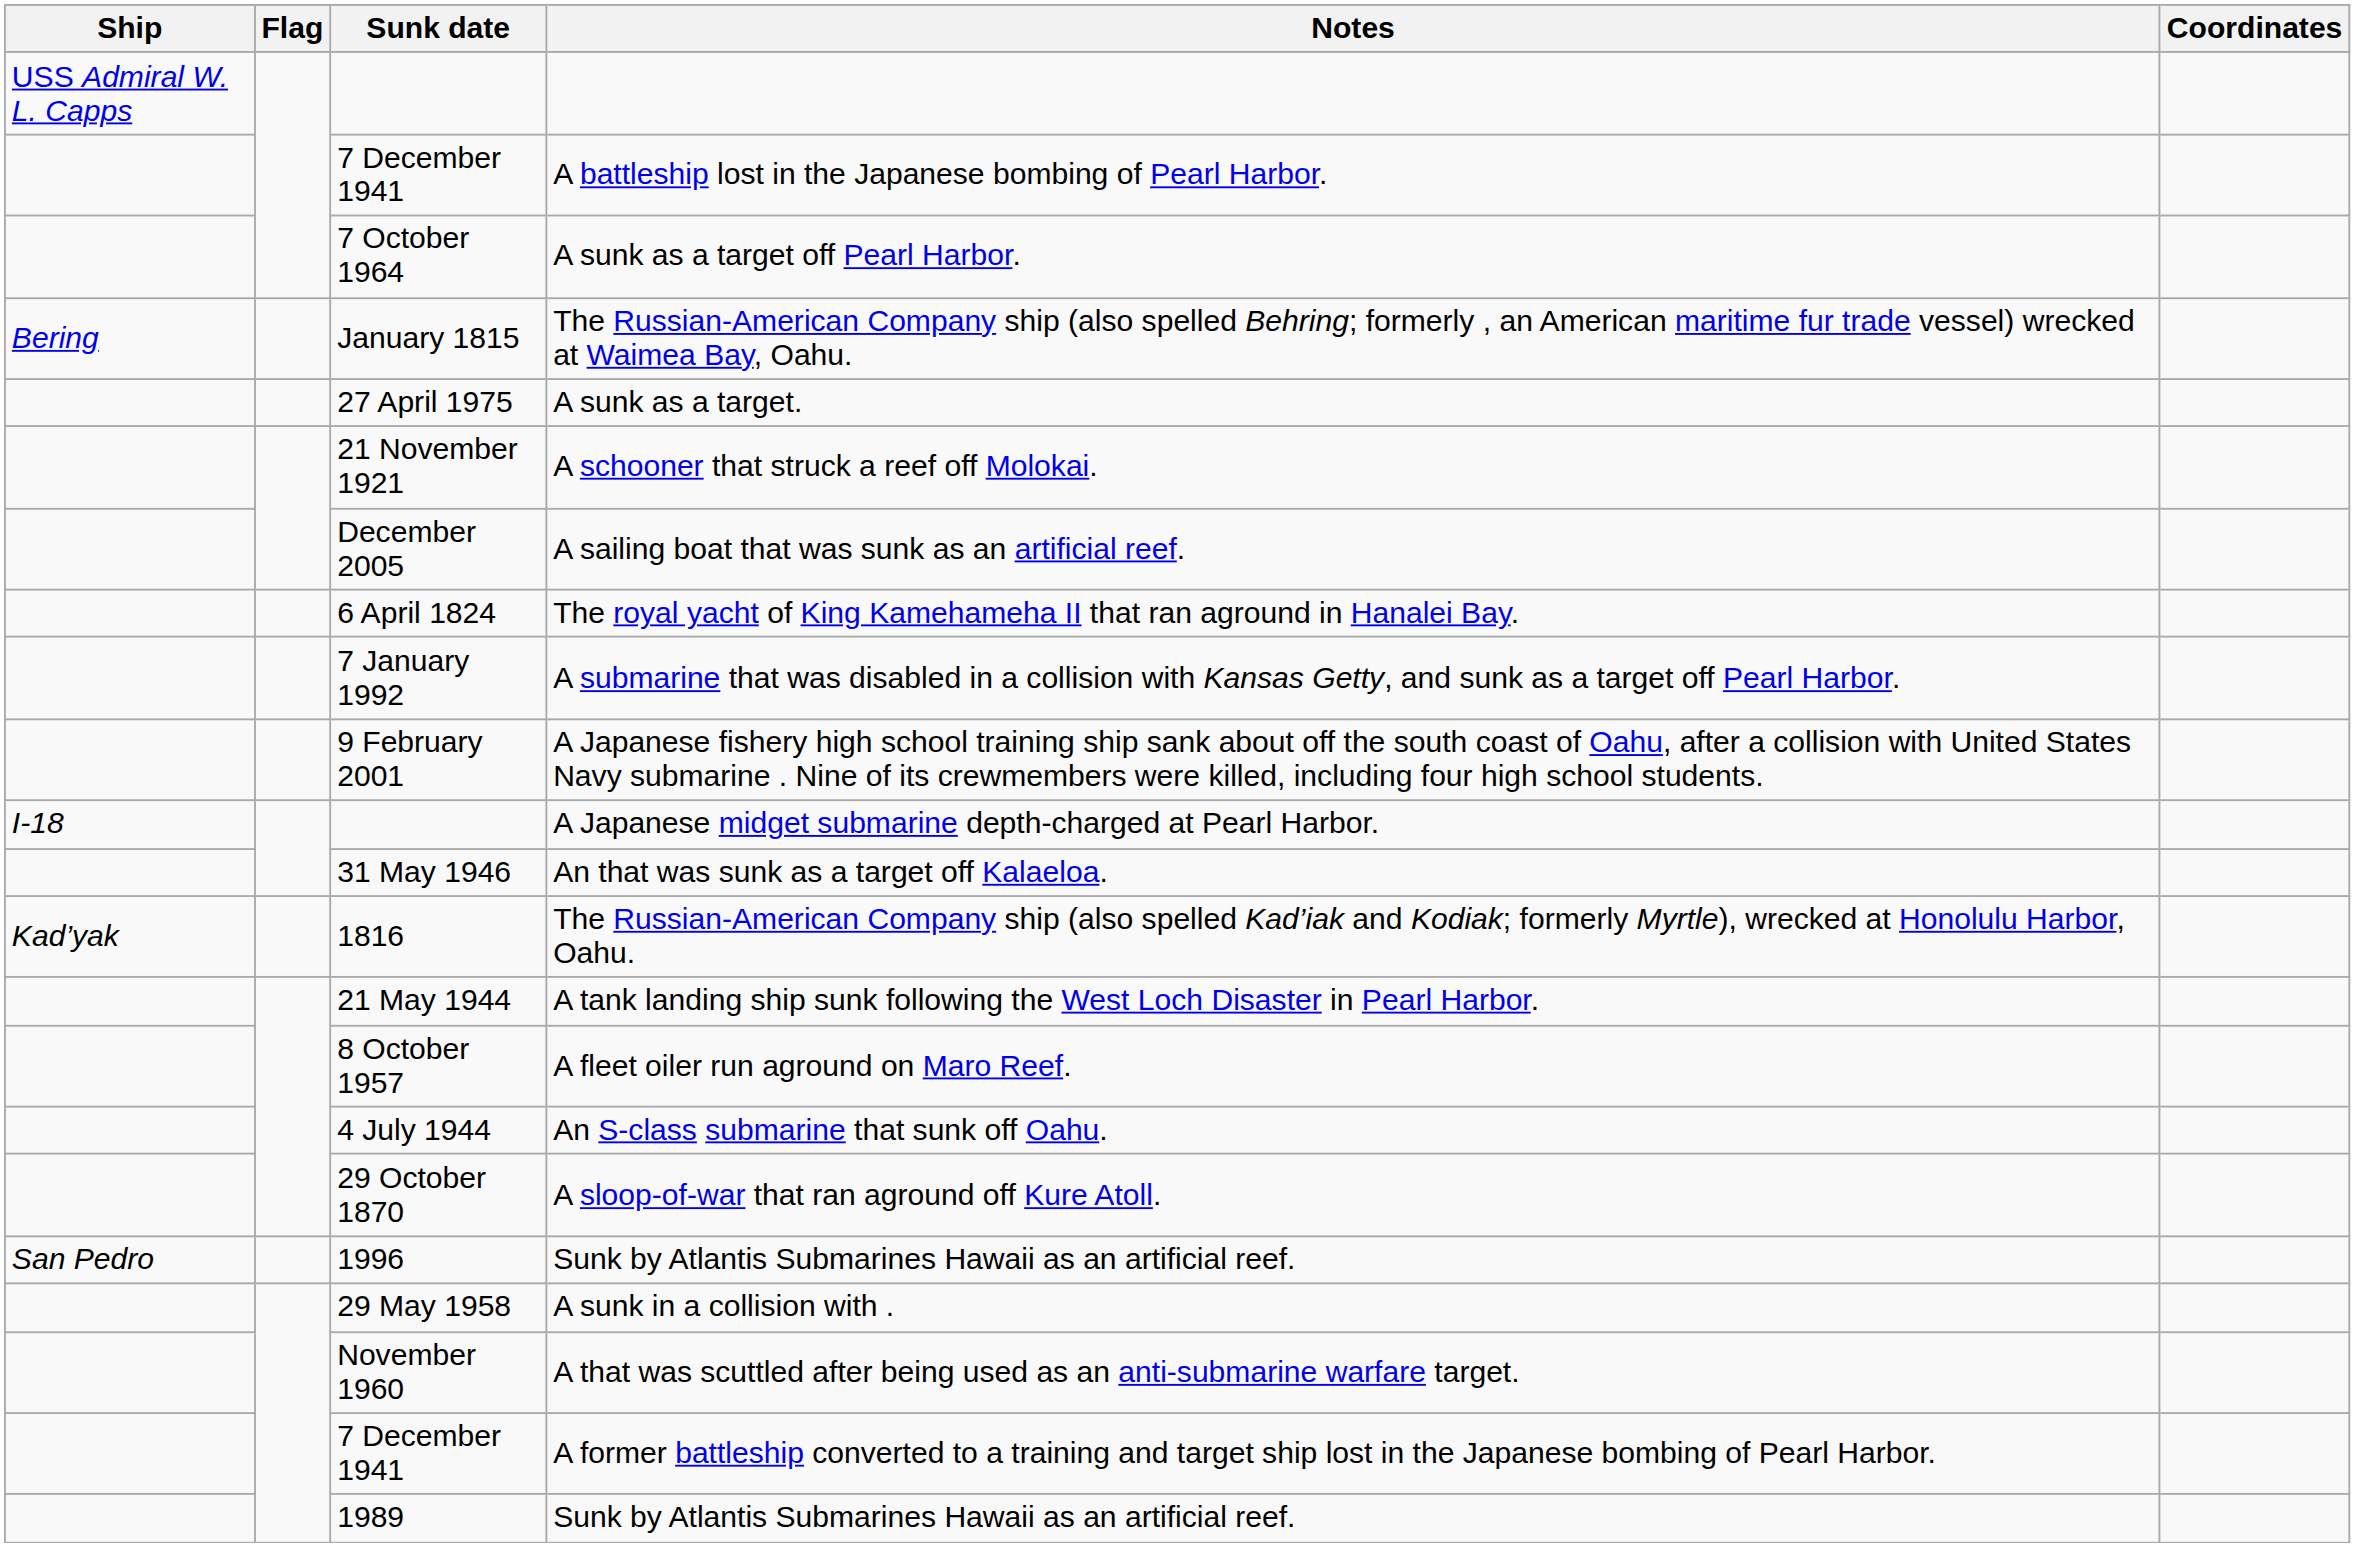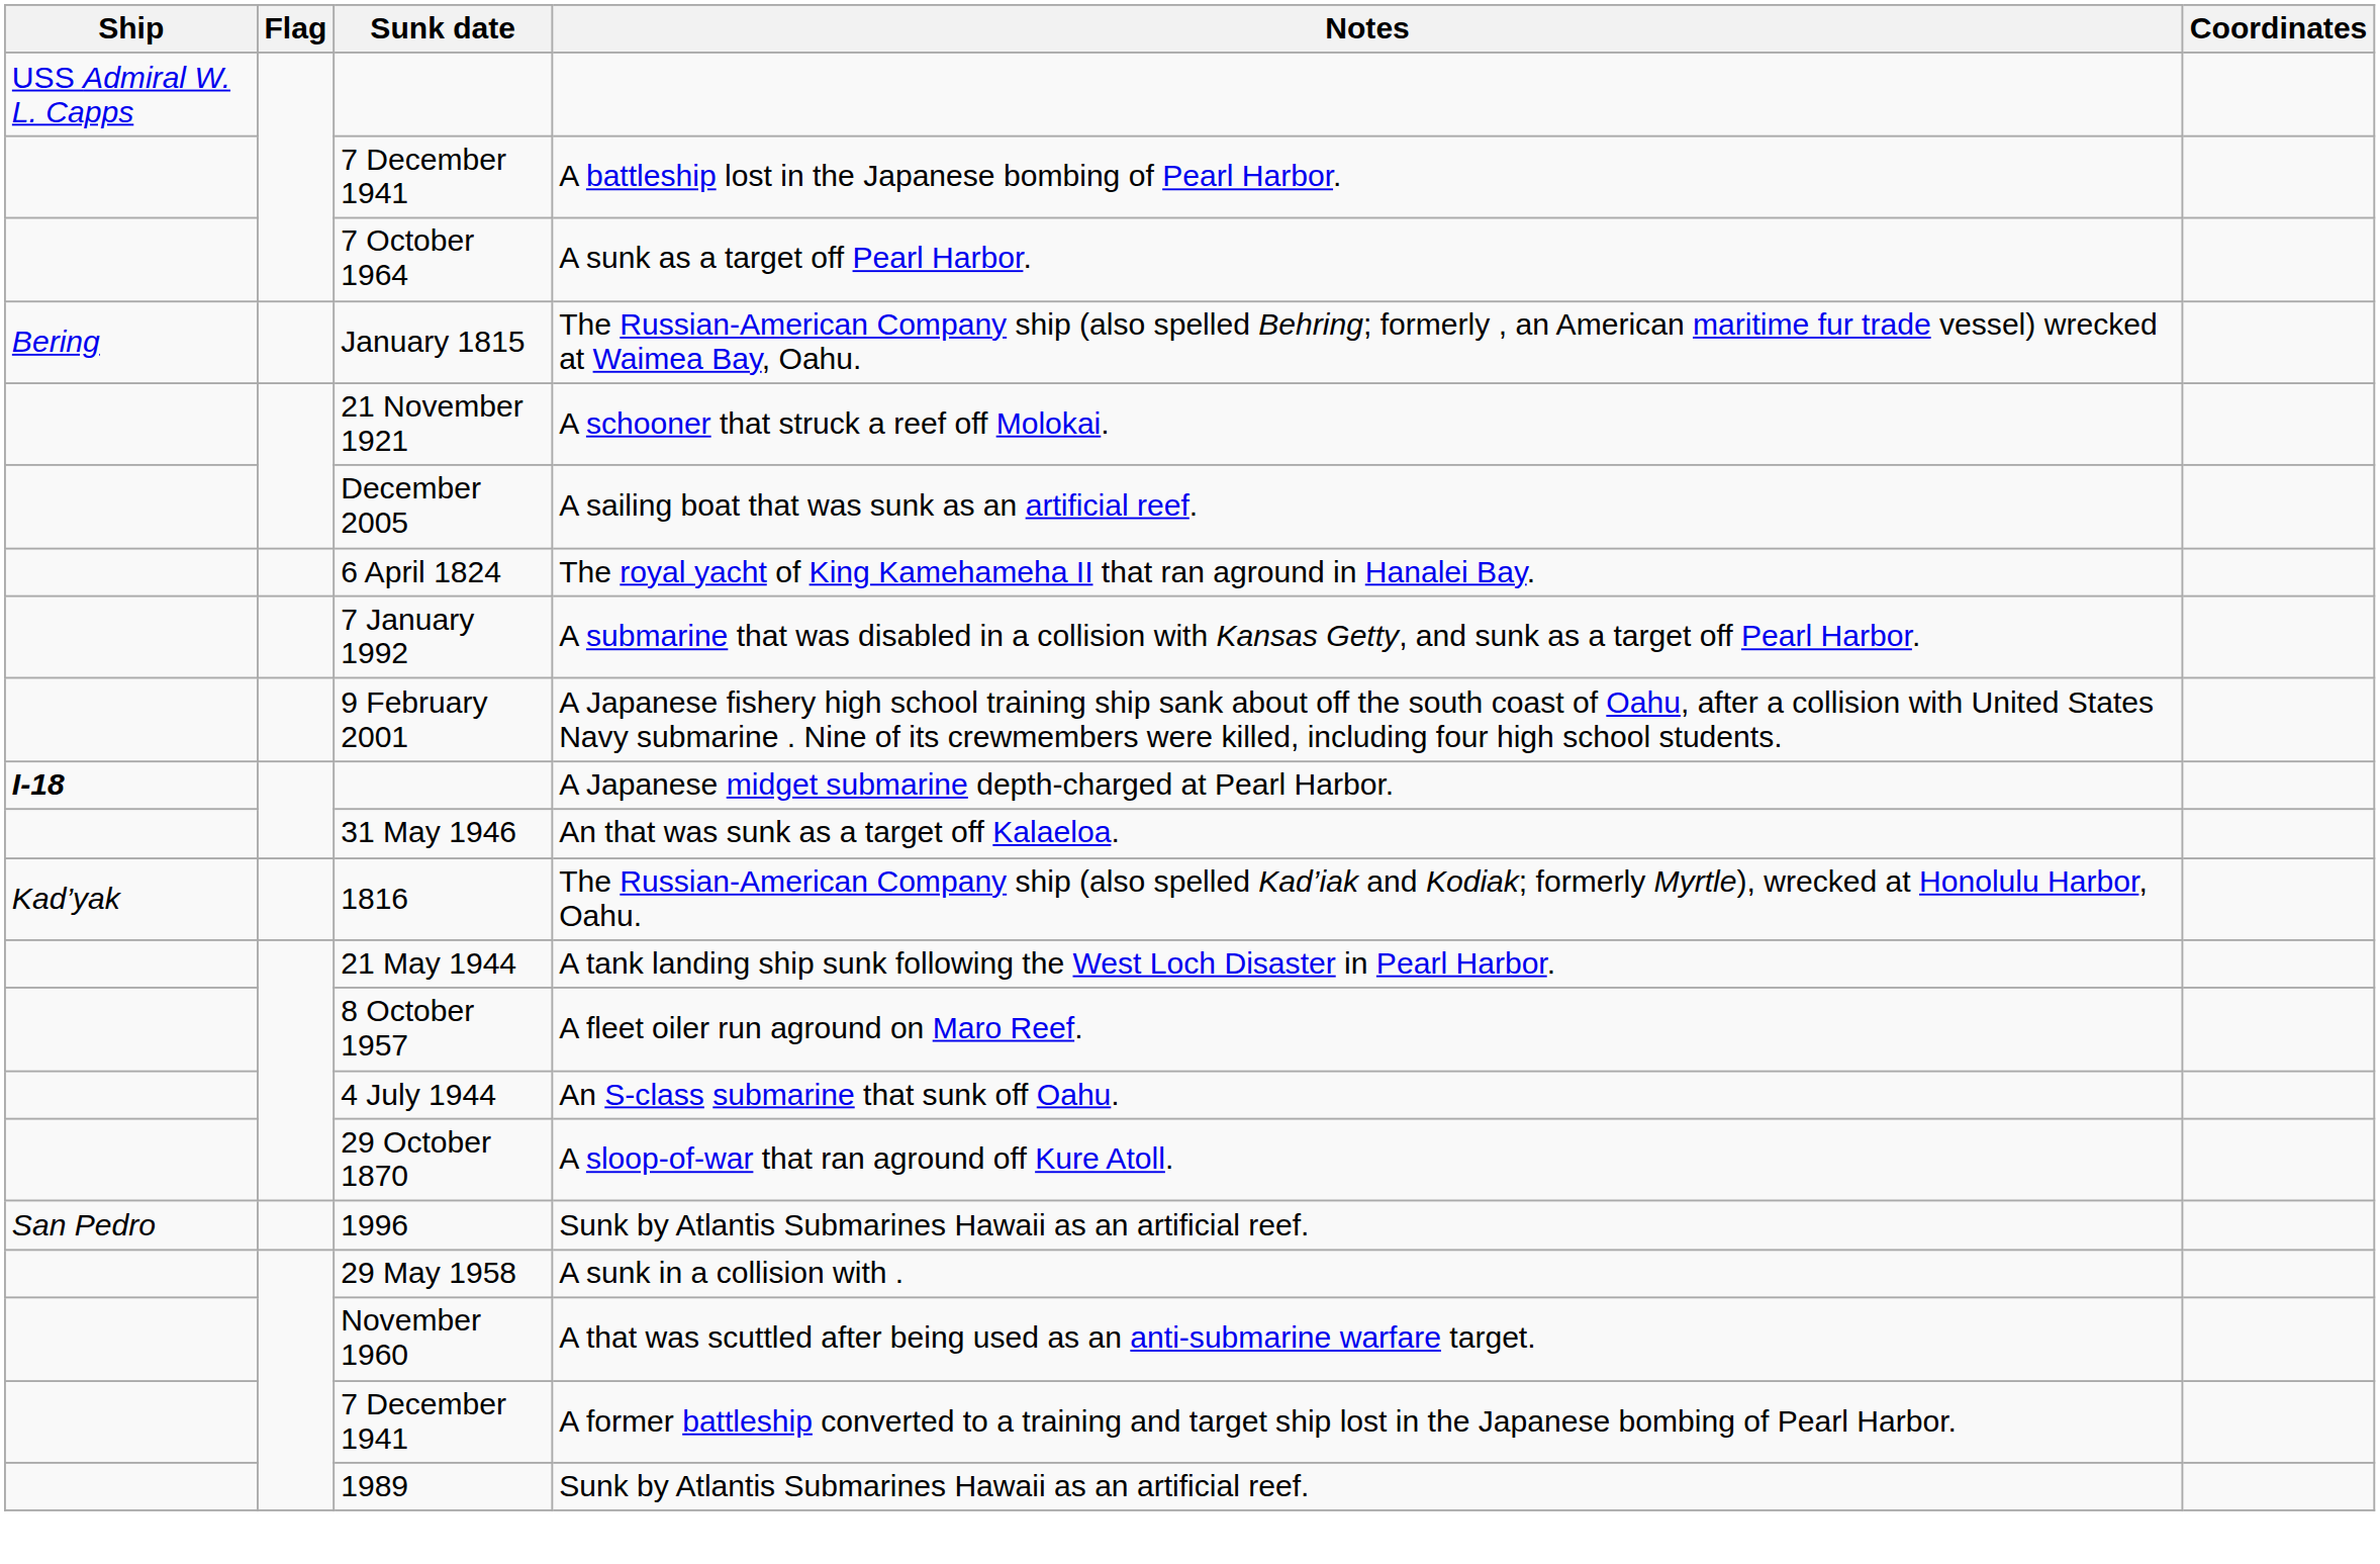- row: 27 April 1975 | A sunk as a target.
A Japanese midget submarine depth-charged at Pearl Harbor. | Ship: normal -> bold
